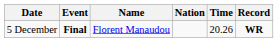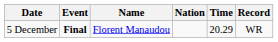5 December | Time: 20.26 -> 20.29
5 December | Record: bold -> normal
